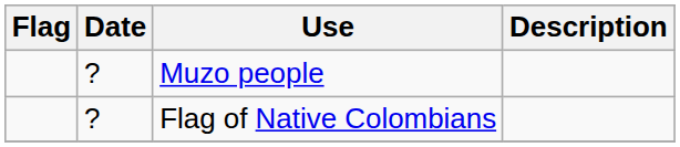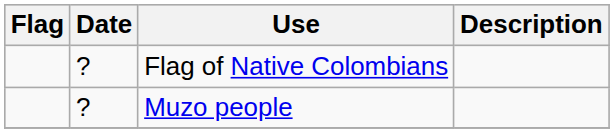rows swapped: Flag of Native Colombians <-> Muzo people
